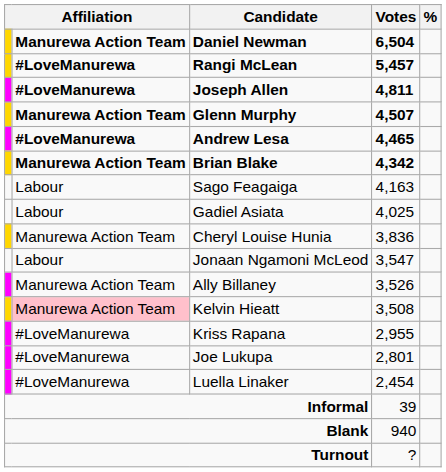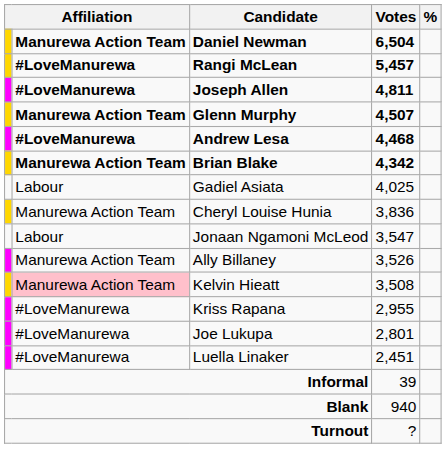Andrew Lesa | Votes: 4,465 -> 4,468
- row: Labour | Sago Feagaiga | 4,163
Luella Linaker | Votes: 2,454 -> 2,451
